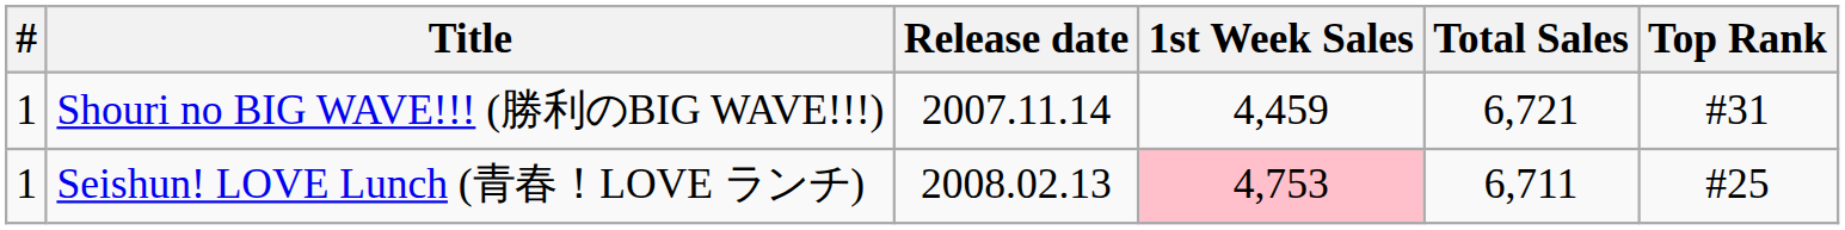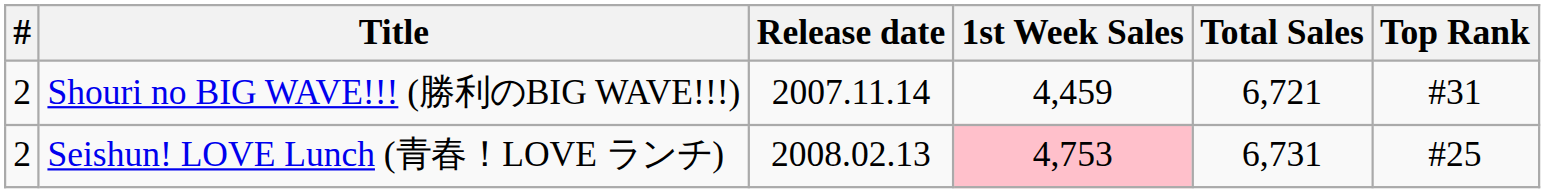Shouri no BIG WAVE!!! (勝利のBIG WAVE!!!) | #: 1 -> 2
Seishun! LOVE Lunch (青春！LOVE ランチ) | #: 1 -> 2
Seishun! LOVE Lunch (青春！LOVE ランチ) | Total Sales: 6,711 -> 6,731
